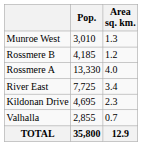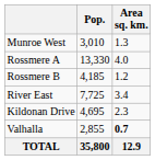rows swapped: Rossmere A <-> Rossmere B
Valhalla | Area sq. km.: normal -> bold
